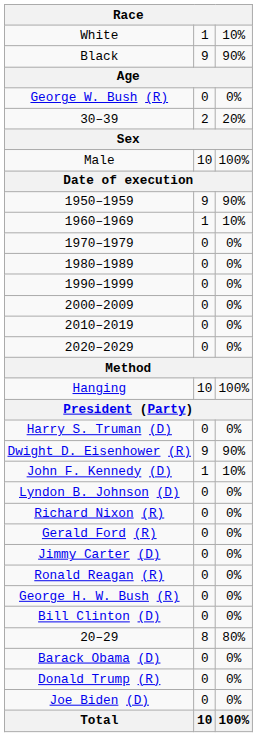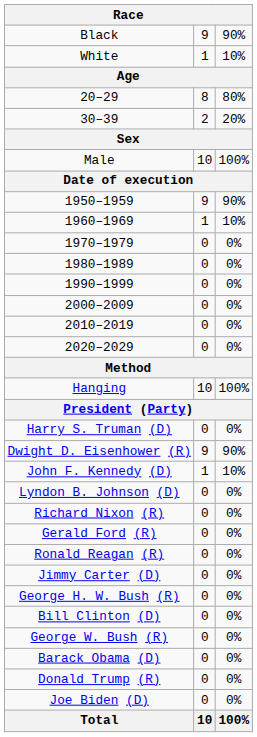rows swapped: Black <-> White
rows swapped: 20–29 <-> George W. Bush (R)
rows swapped: Jimmy Carter (D) <-> Ronald Reagan (R)
